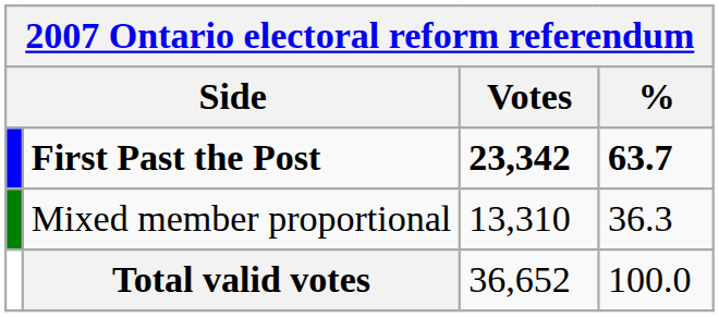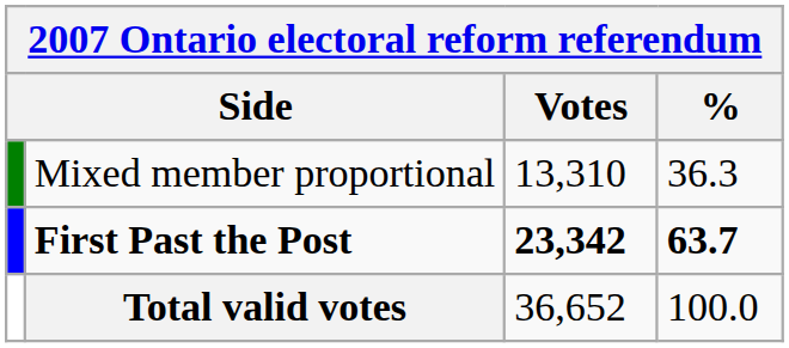rows swapped: First Past the Post <-> Mixed member proportional
